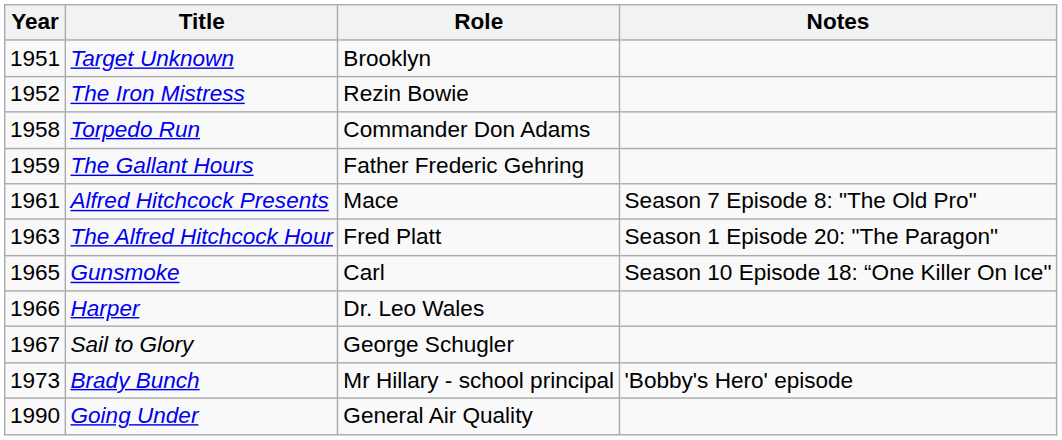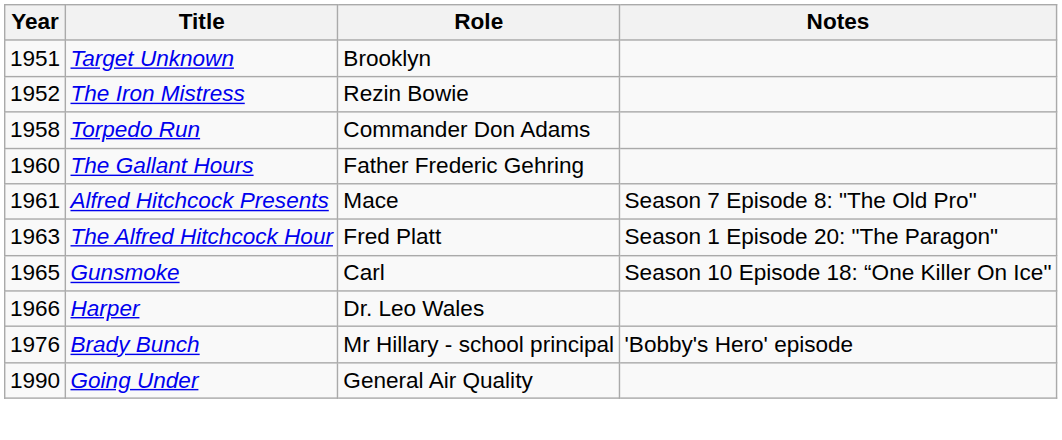The Gallant Hours | Year: 1959 -> 1960
- row: 1967 | Sail to Glory | George Schugler
Brady Bunch | Year: 1973 -> 1976
